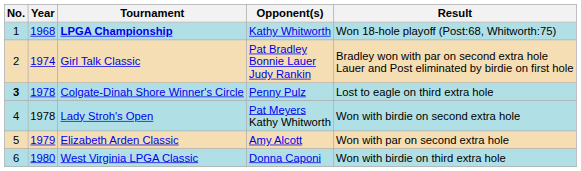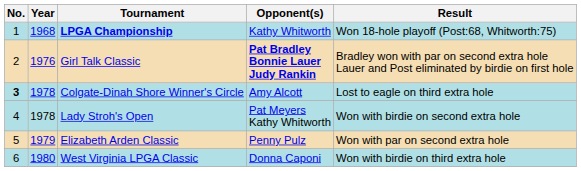Girl Talk Classic | Year: 1974 -> 1976
Girl Talk Classic | Opponent(s): normal -> bold
Colgate-Dinah Shore Winner's Circle | Opponent(s): Penny Pulz -> Amy Alcott
Elizabeth Arden Classic | Opponent(s): Amy Alcott -> Penny Pulz
